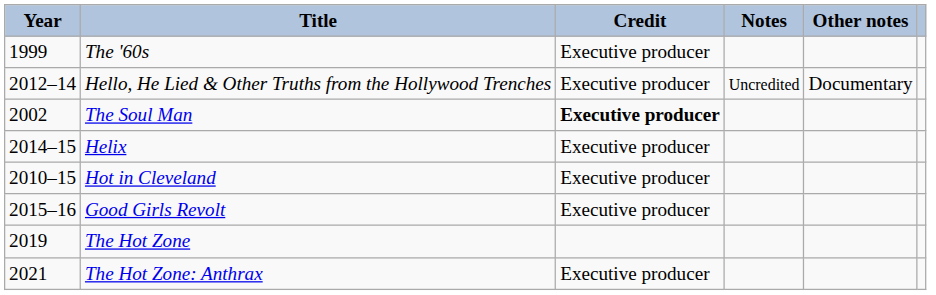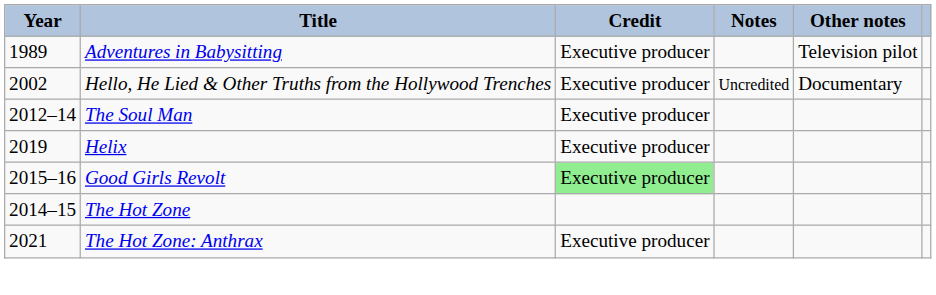+ row: 1989 | Adventures in Babysitting | Executive producer | Television pilot
- row: 1999 | The '60s | Executive producer
Hello, He Lied & Other Truths from the Hollywood Trenches | Year: 2012–14 -> 2002
The Soul Man | Year: 2002 -> 2012–14
The Soul Man | Credit: bold -> normal
Helix | Year: 2014–15 -> 2019
- row: 2010–15 | Hot in Cleveland | Executive producer
Good Girls Revolt | Credit: no background -> lightgreen background
The Hot Zone | Year: 2019 -> 2014–15
